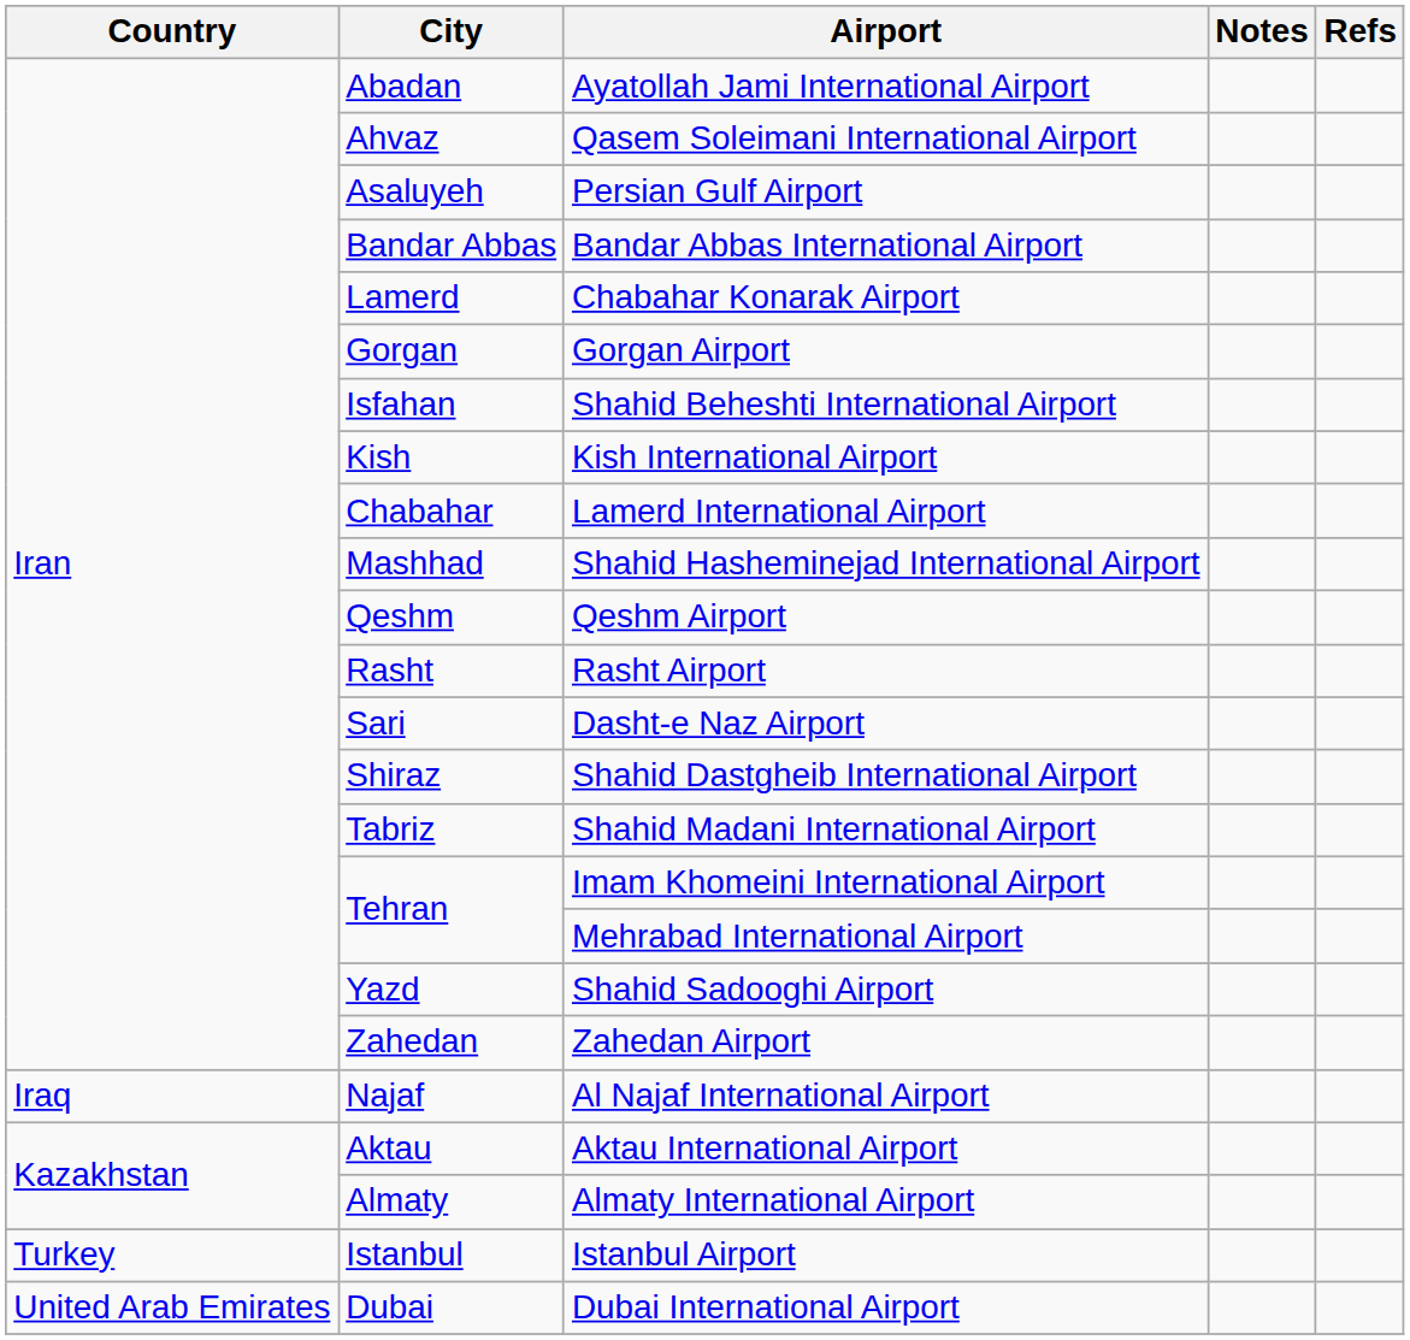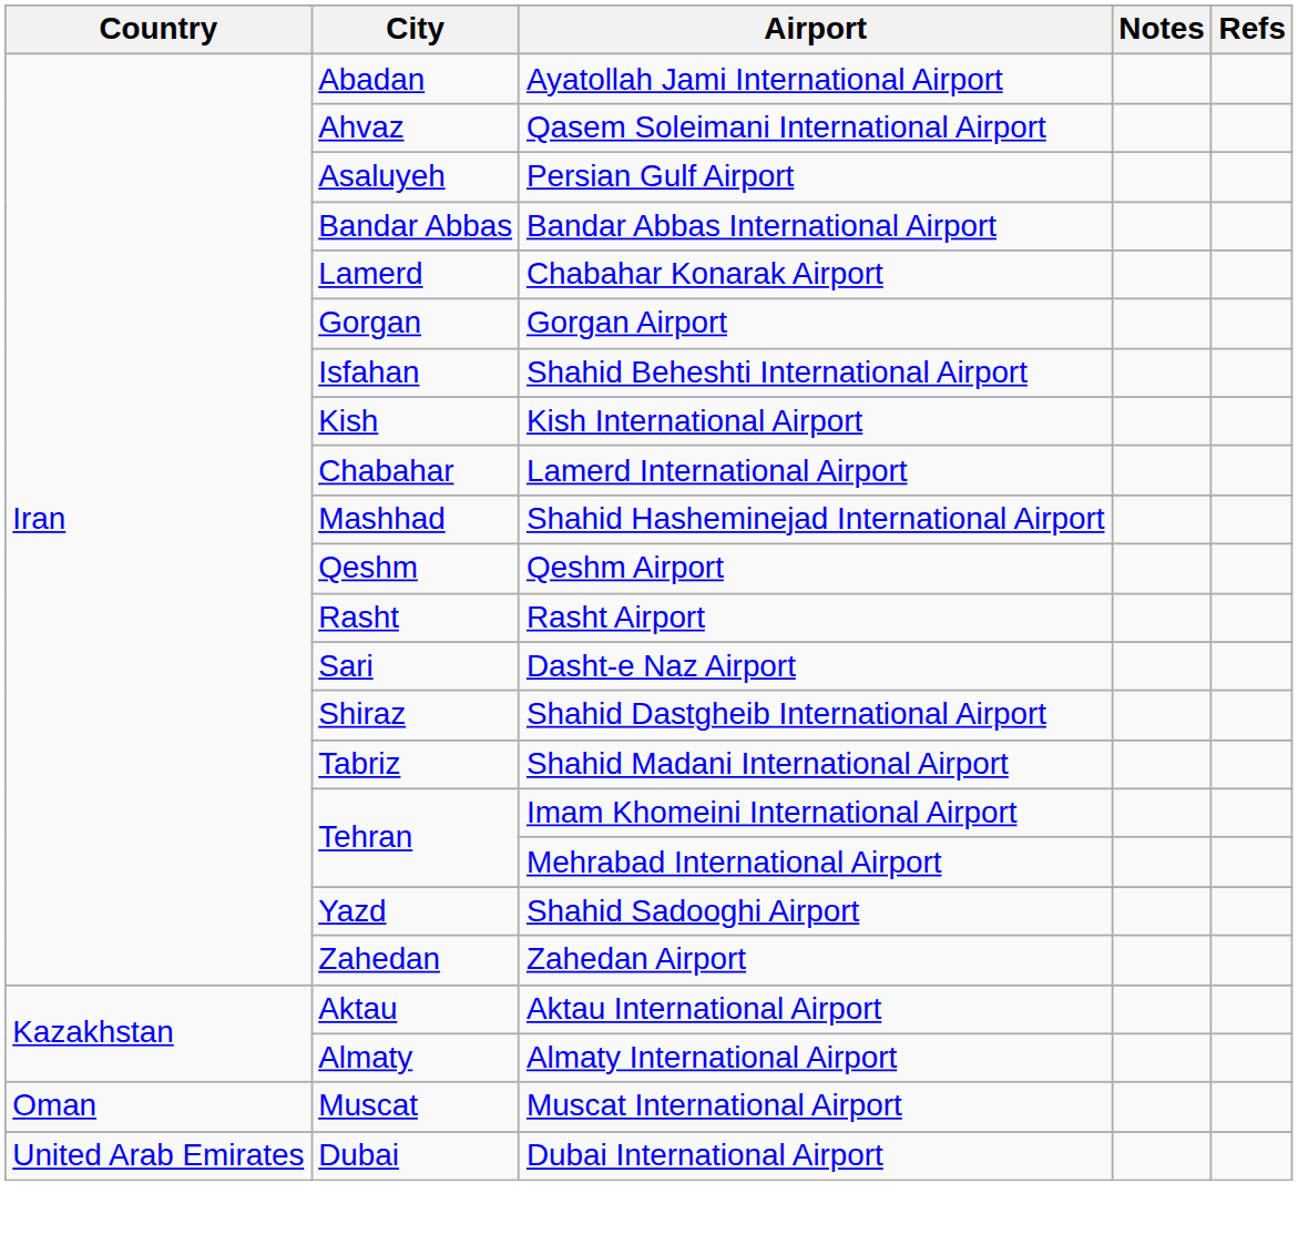- row: Iraq | Najaf | Al Najaf International Airport
+ row: Oman | Muscat | Muscat International Airport
- row: Turkey | Istanbul | Istanbul Airport
